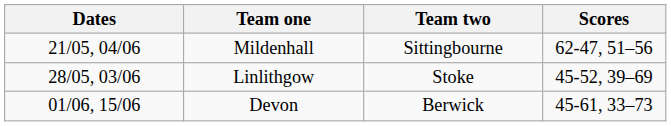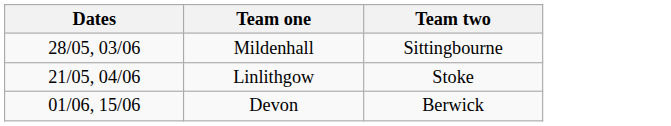- column: Scores | 62-47, 51–56 | 45-52, 39–69 | 45-61, 33–73
Mildenhall | Dates: 21/05, 04/06 -> 28/05, 03/06
Linlithgow | Dates: 28/05, 03/06 -> 21/05, 04/06
